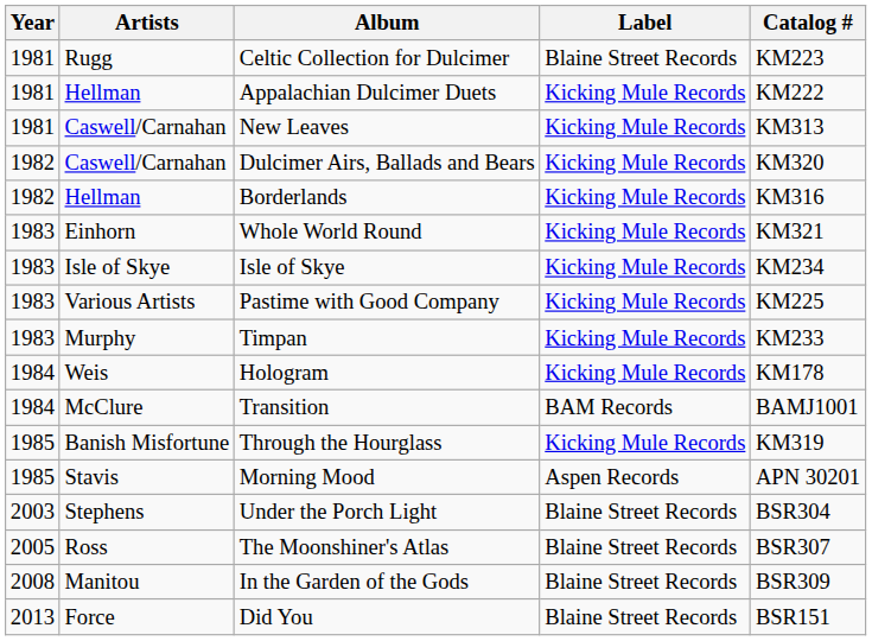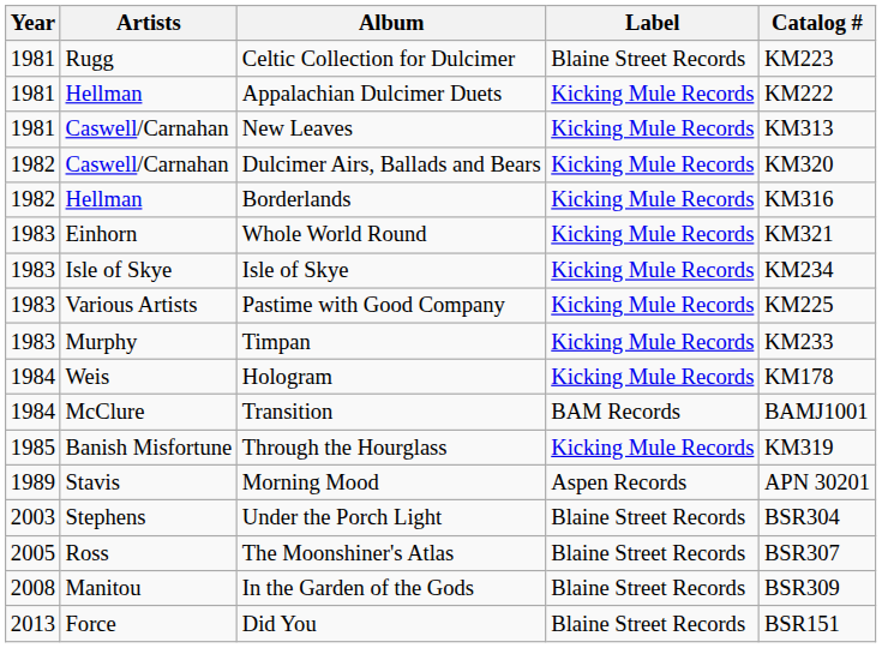Morning Mood | Year: 1985 -> 1989
